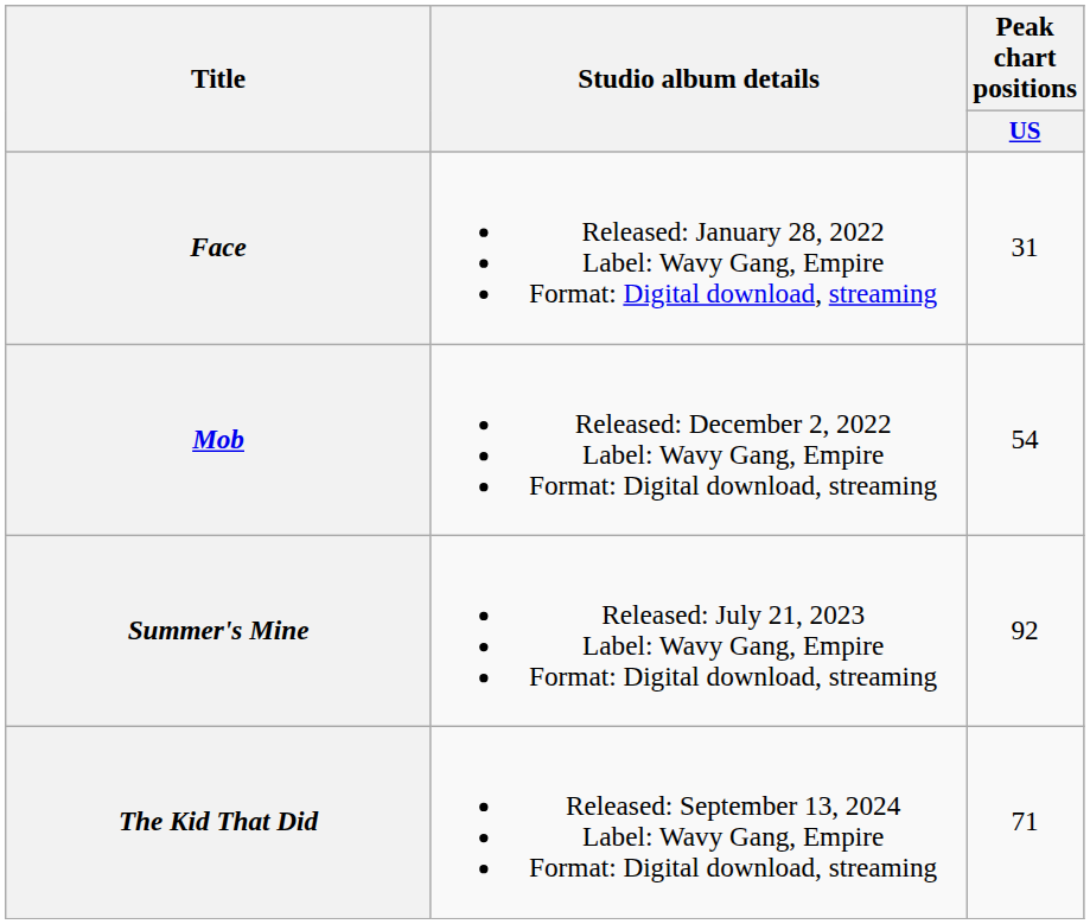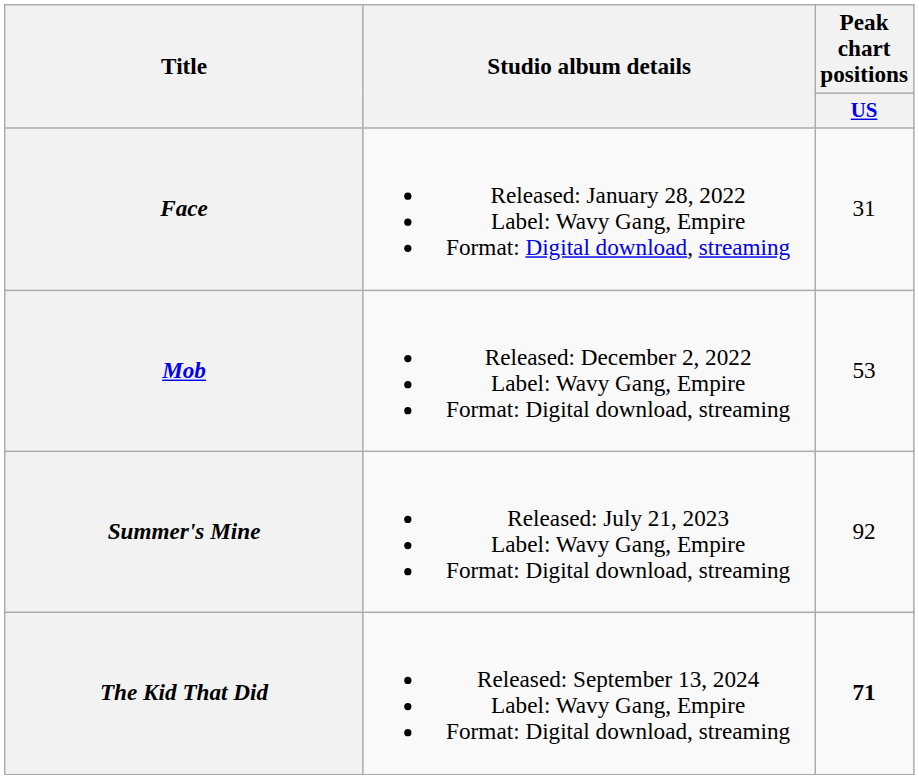Mob | Peak chart positions / US: 54 -> 53
The Kid That Did | Peak chart positions / US: normal -> bold
